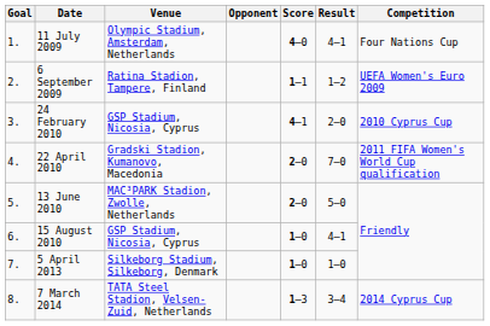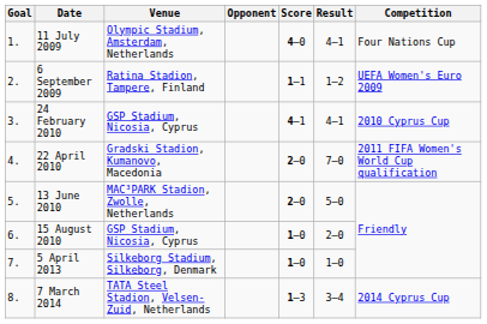24 February 2010 | Result: 2–0 -> 4–1
15 August 2010 | Result: 4–1 -> 2–0
